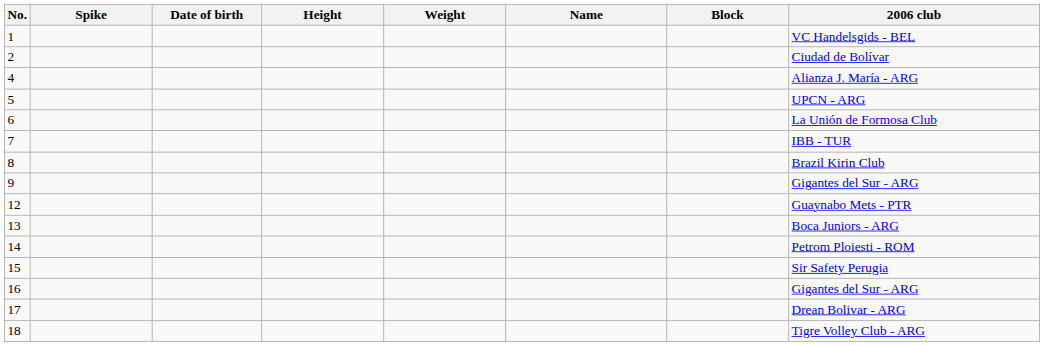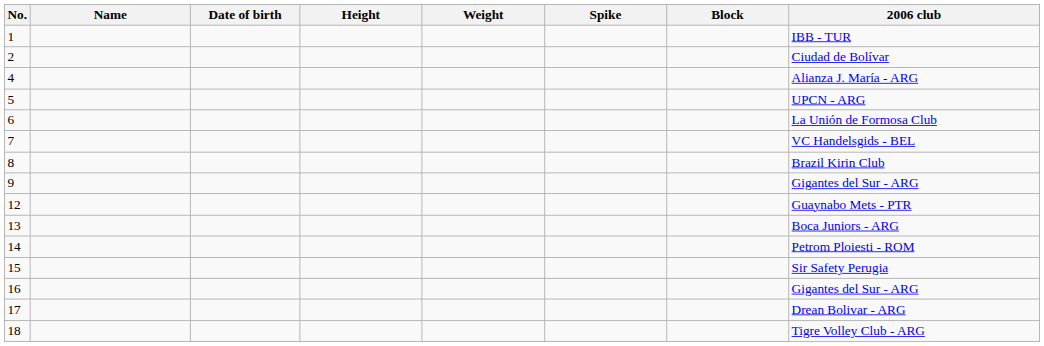columns swapped: Name <-> Spike
1 | 2006 club: VC Handelsgids - BEL -> IBB - TUR
7 | 2006 club: IBB - TUR -> VC Handelsgids - BEL
